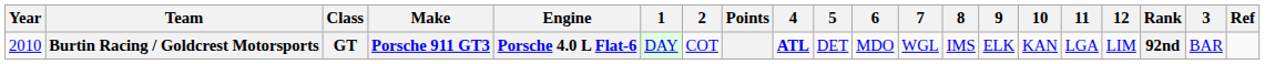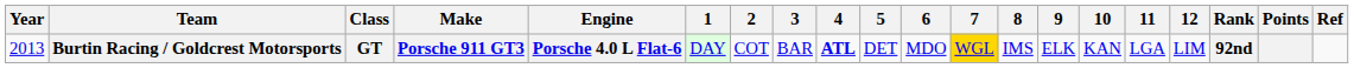columns swapped: 3 <-> Points
Burtin Racing / Goldcrest Motorsports | Year: 2010 -> 2013
Burtin Racing / Goldcrest Motorsports | 7: no background -> gold background
